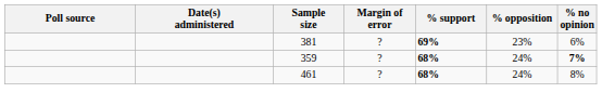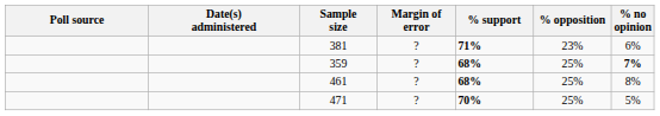381 | % support: 69% -> 71%
359 | % opposition: 24% -> 25%
461 | % opposition: 24% -> 25%
+ row: 471 | ? | 70% | 25% | 5%
